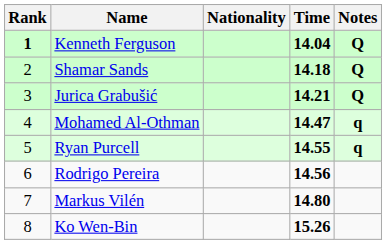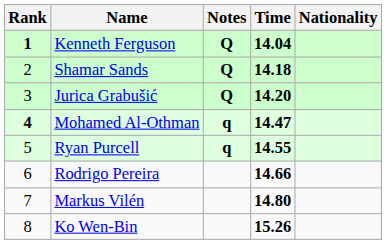columns swapped: Nationality <-> Notes
Jurica Grabušić | Time: 14.21 -> 14.20
Mohamed Al-Othman | Rank: normal -> bold
Rodrigo Pereira | Time: 14.56 -> 14.66
